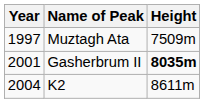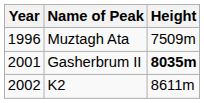Muztagh Ata | Year: 1997 -> 1996
K2 | Year: 2004 -> 2002
